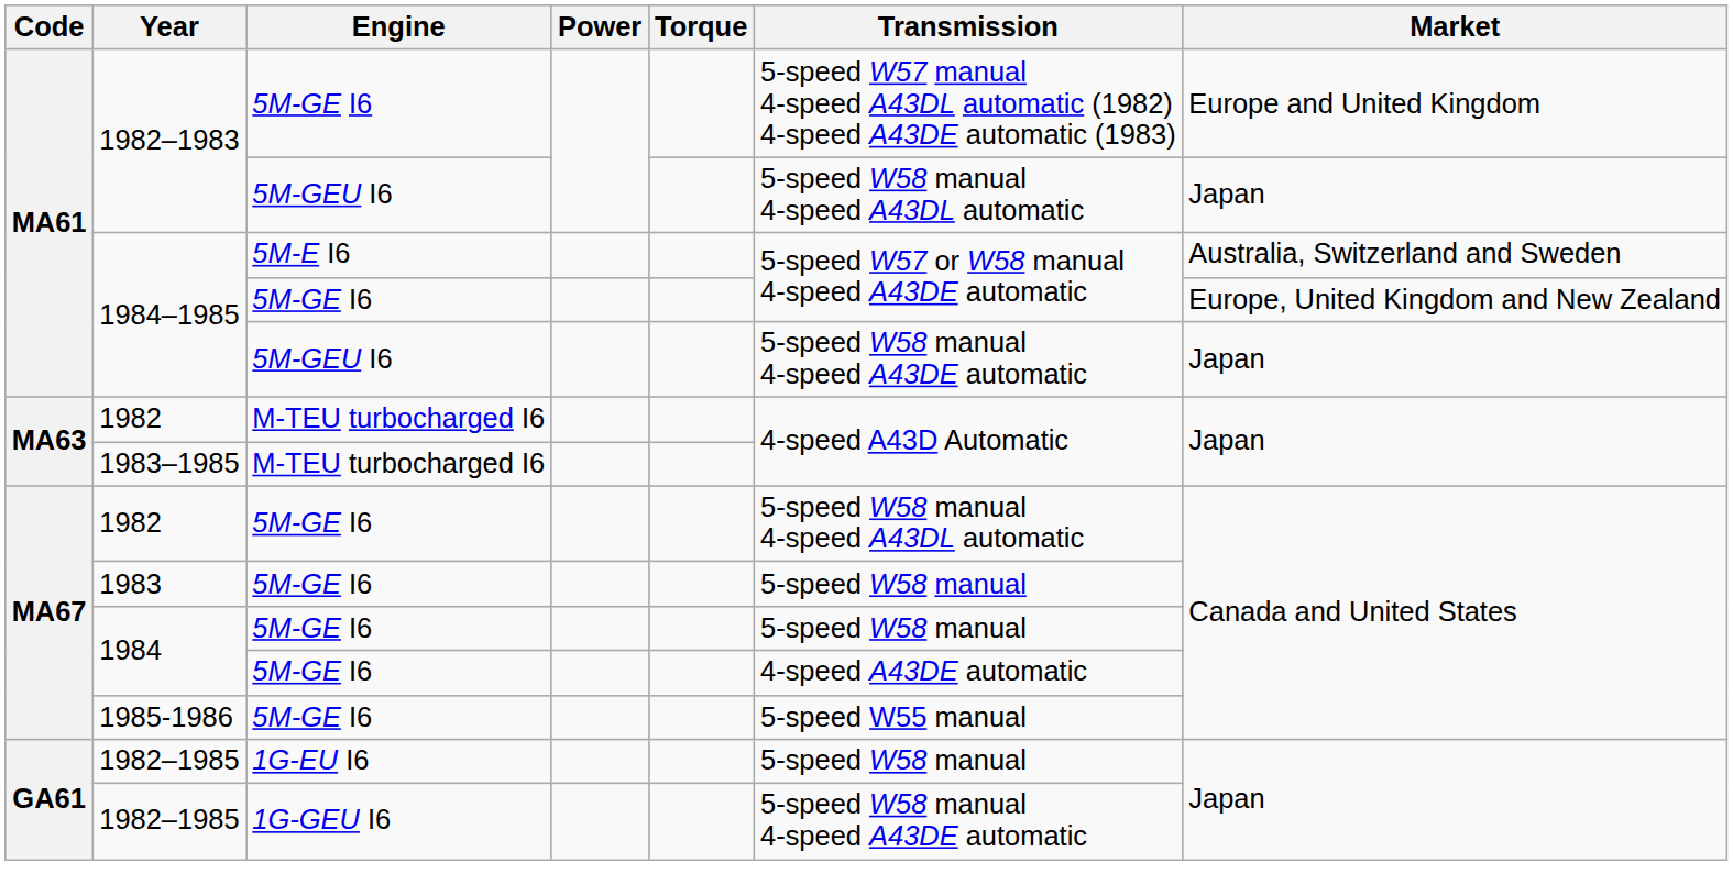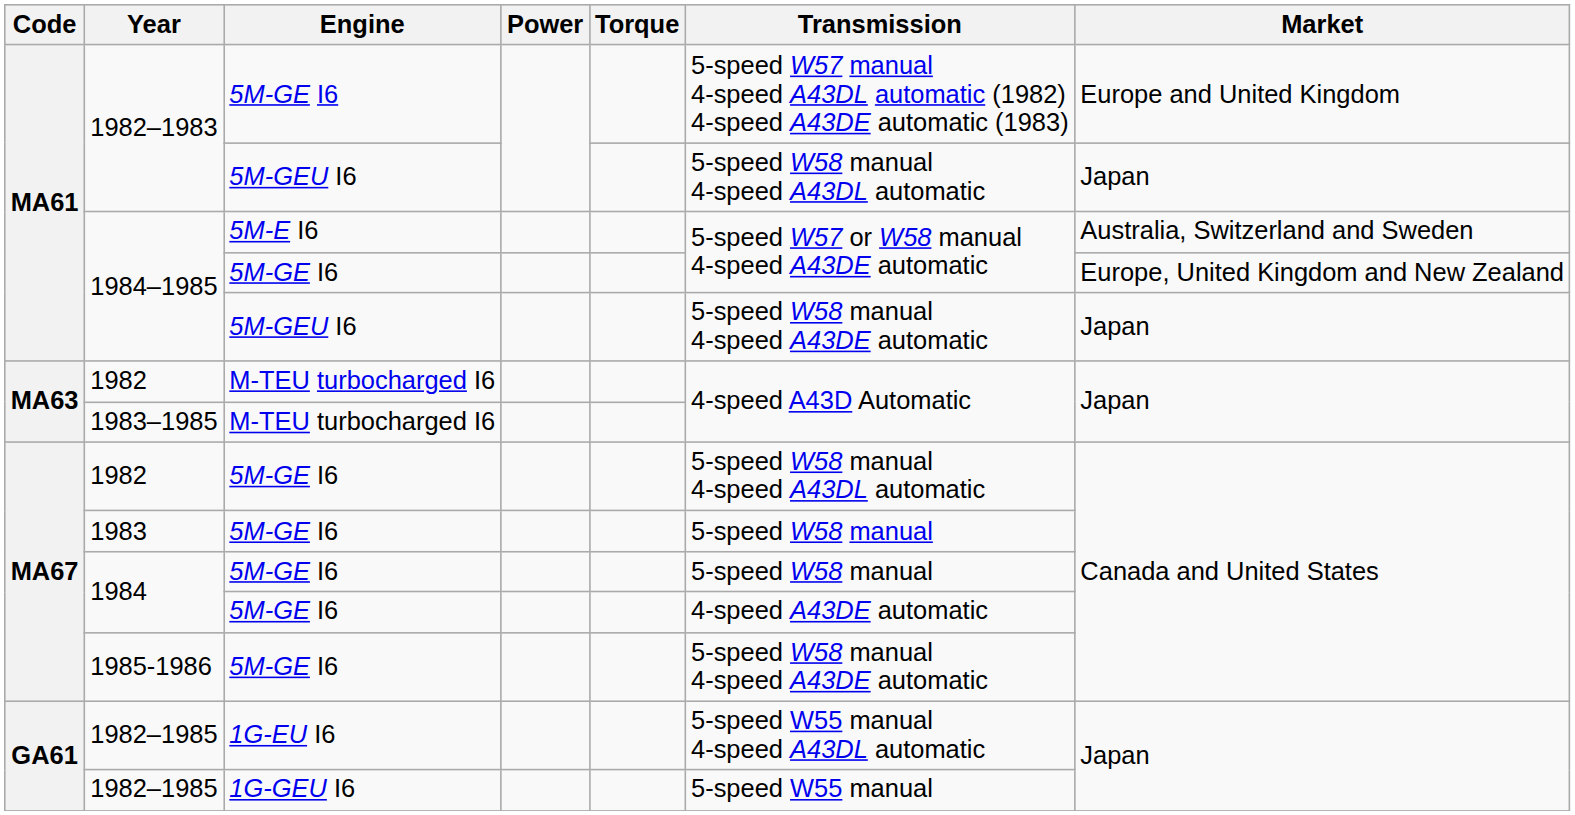1985-1986 | Transmission: 5-speed W55 manual -> 5-speed W58 manual 4-speed A43DE automatic
1982–1985 / 1G-EU I6 | Transmission: 5-speed W58 manual -> 5-speed W55 manual 4-speed A43DL automatic
1982–1985 / 1G-GEU I6 | Transmission: 5-speed W58 manual 4-speed A43DE automatic -> 5-speed W55 manual
